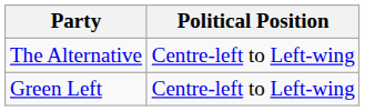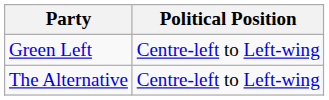rows swapped: Green Left <-> The Alternative
